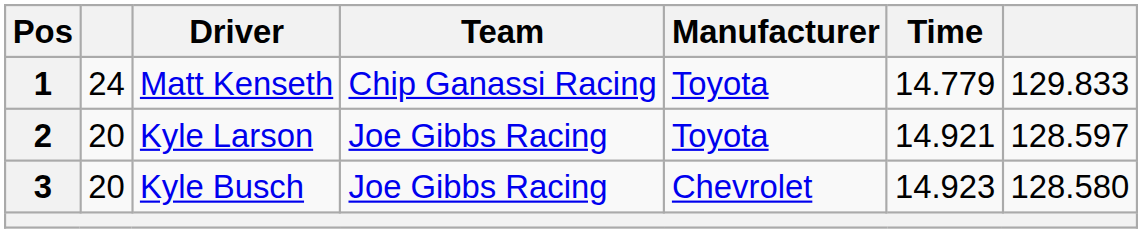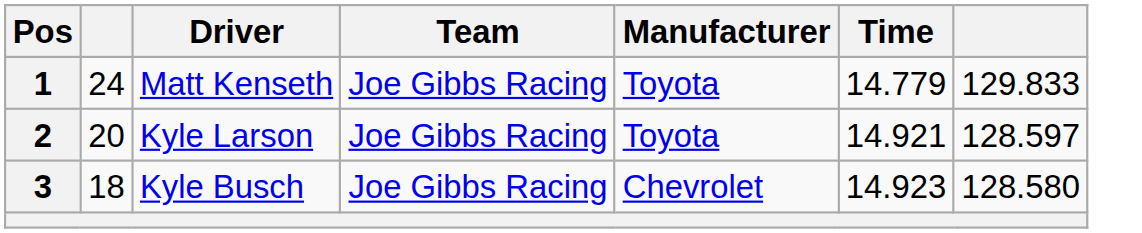1 | Team: Chip Ganassi Racing -> Joe Gibbs Racing
3 | column 2: 20 -> 18
